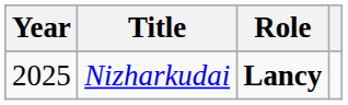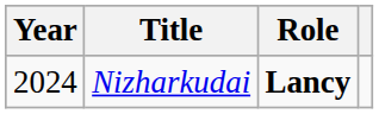Nizharkudai | Year: 2025 -> 2024
